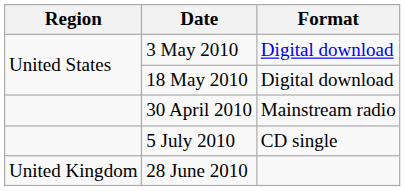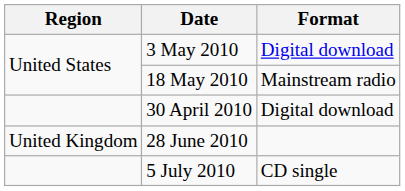18 May 2010 | Format: Digital download -> Mainstream radio
30 April 2010 | Format: Mainstream radio -> Digital download
rows swapped: 28 June 2010 <-> 5 July 2010
